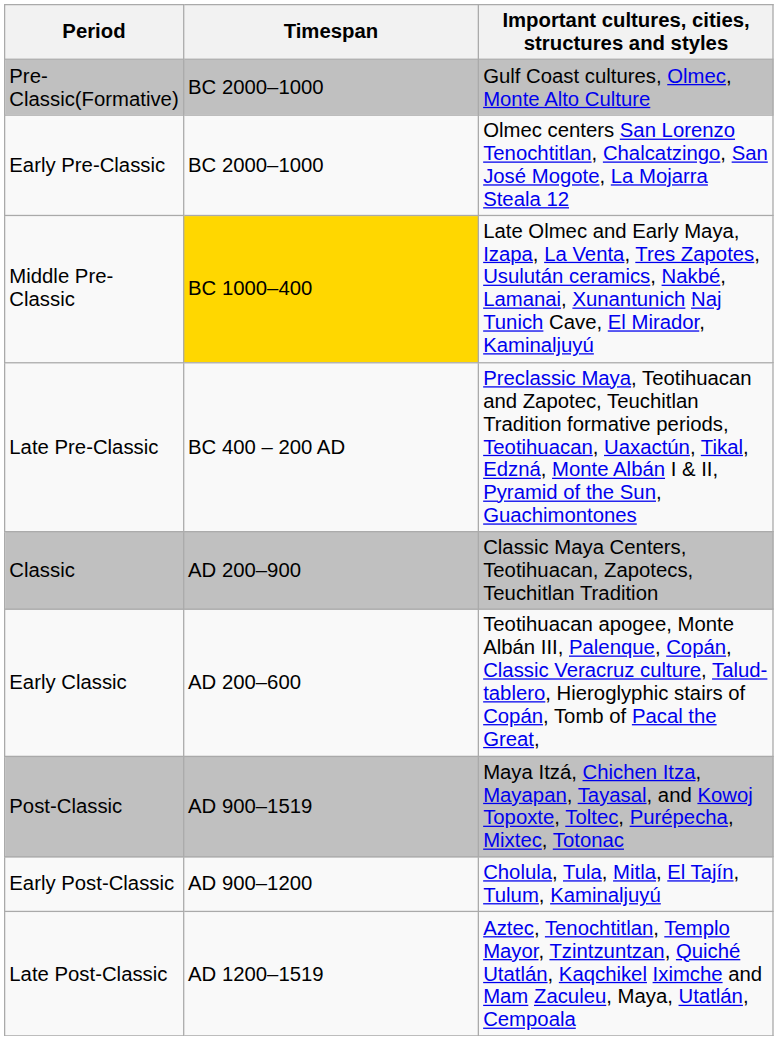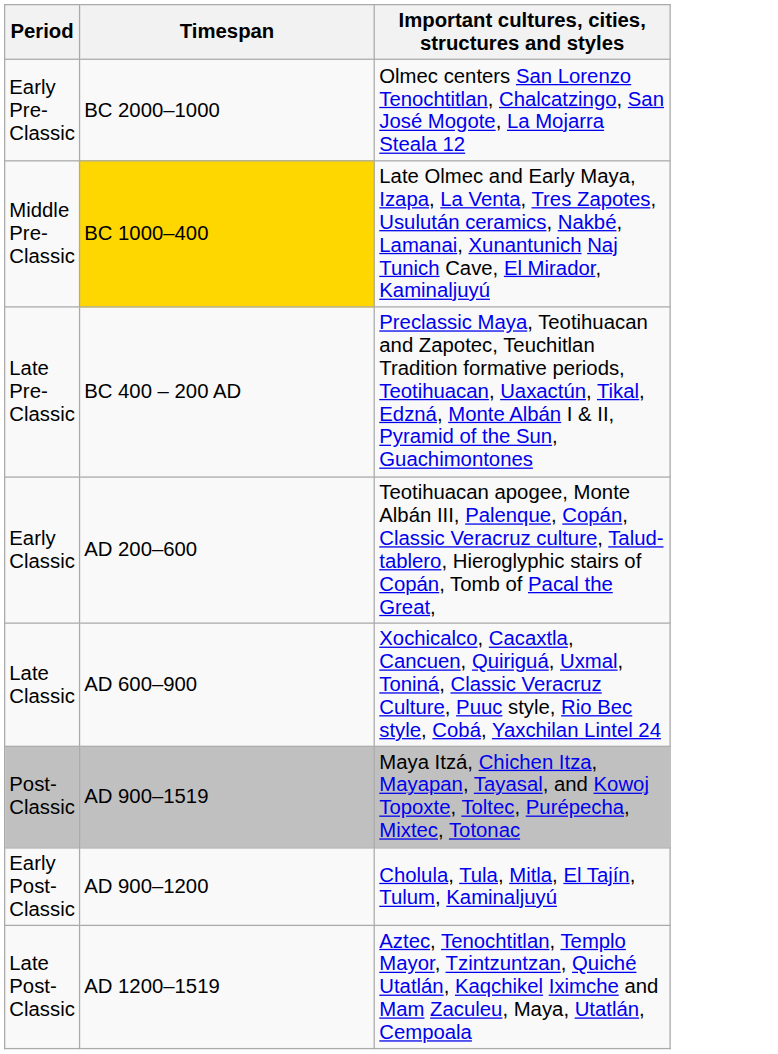- row: Pre-Classic(Formative) | BC 2000–1000 | Gulf Coast cultures, Olmec, Monte Alto Culture
- row: Classic | AD 200–900 | Classic Maya Centers, Teotihuacan, Zapotecs, Teuchitlan Tradition
+ row: Late Classic | AD 600–900 | Xochicalco, Cacaxtla, Cancuen, Quiriguá, Uxmal, Toniná, Classic Veracruz Culture, Puuc style, Rio Bec style, Cobá, Yaxchilan Lintel 24
